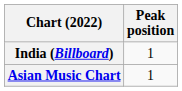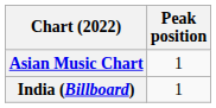rows swapped: India (Billboard) <-> Asian Music Chart
